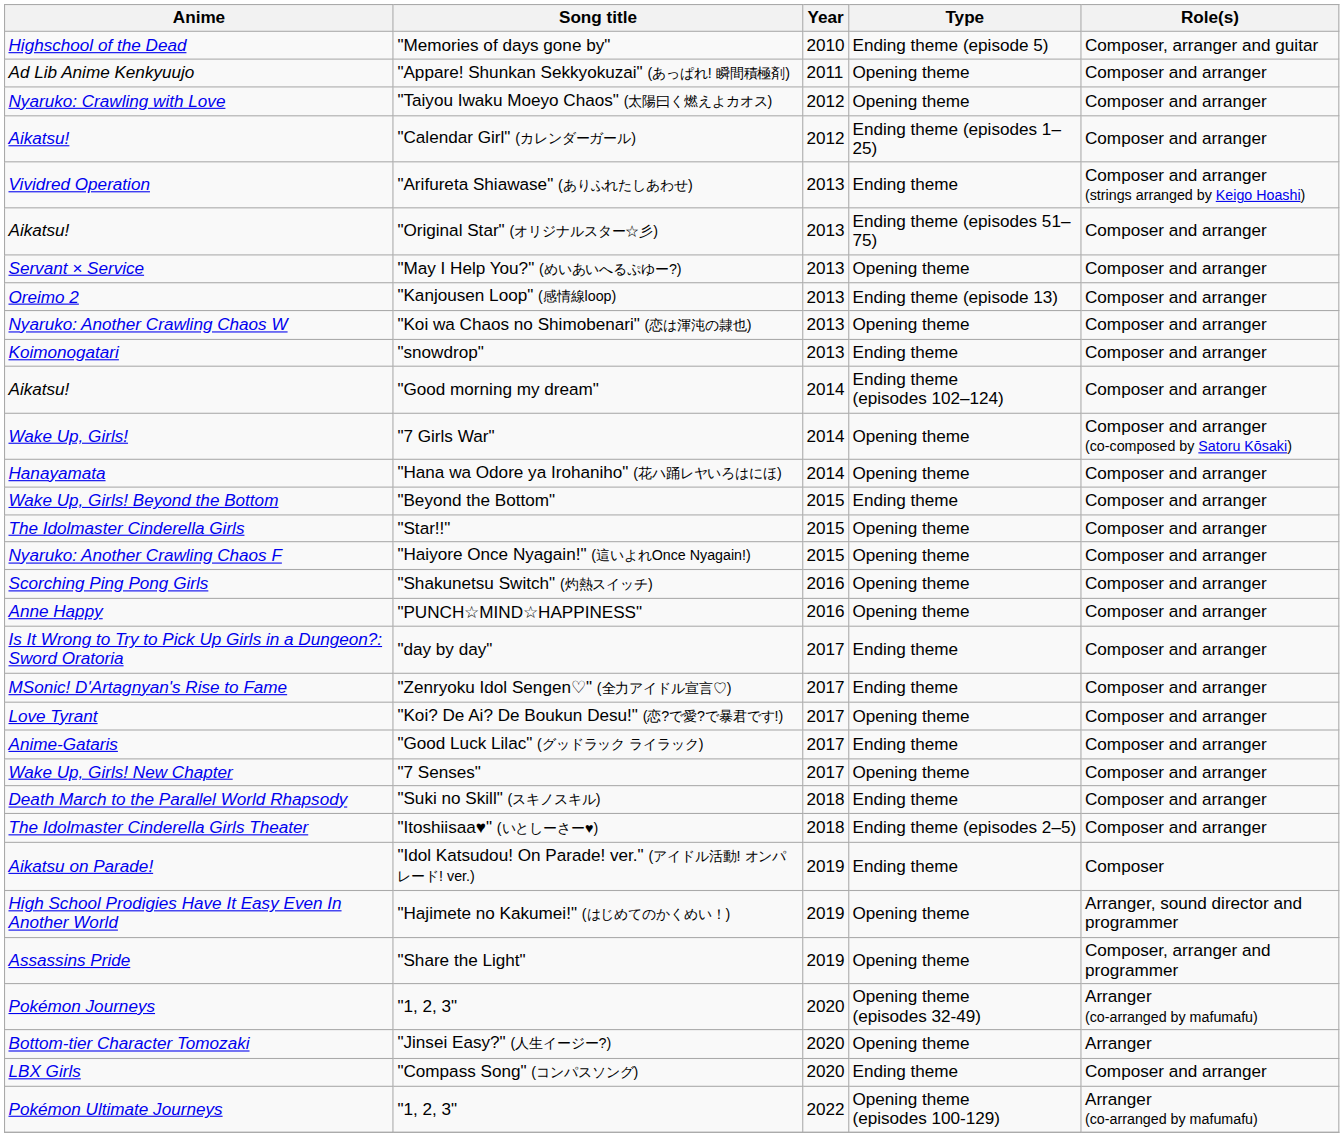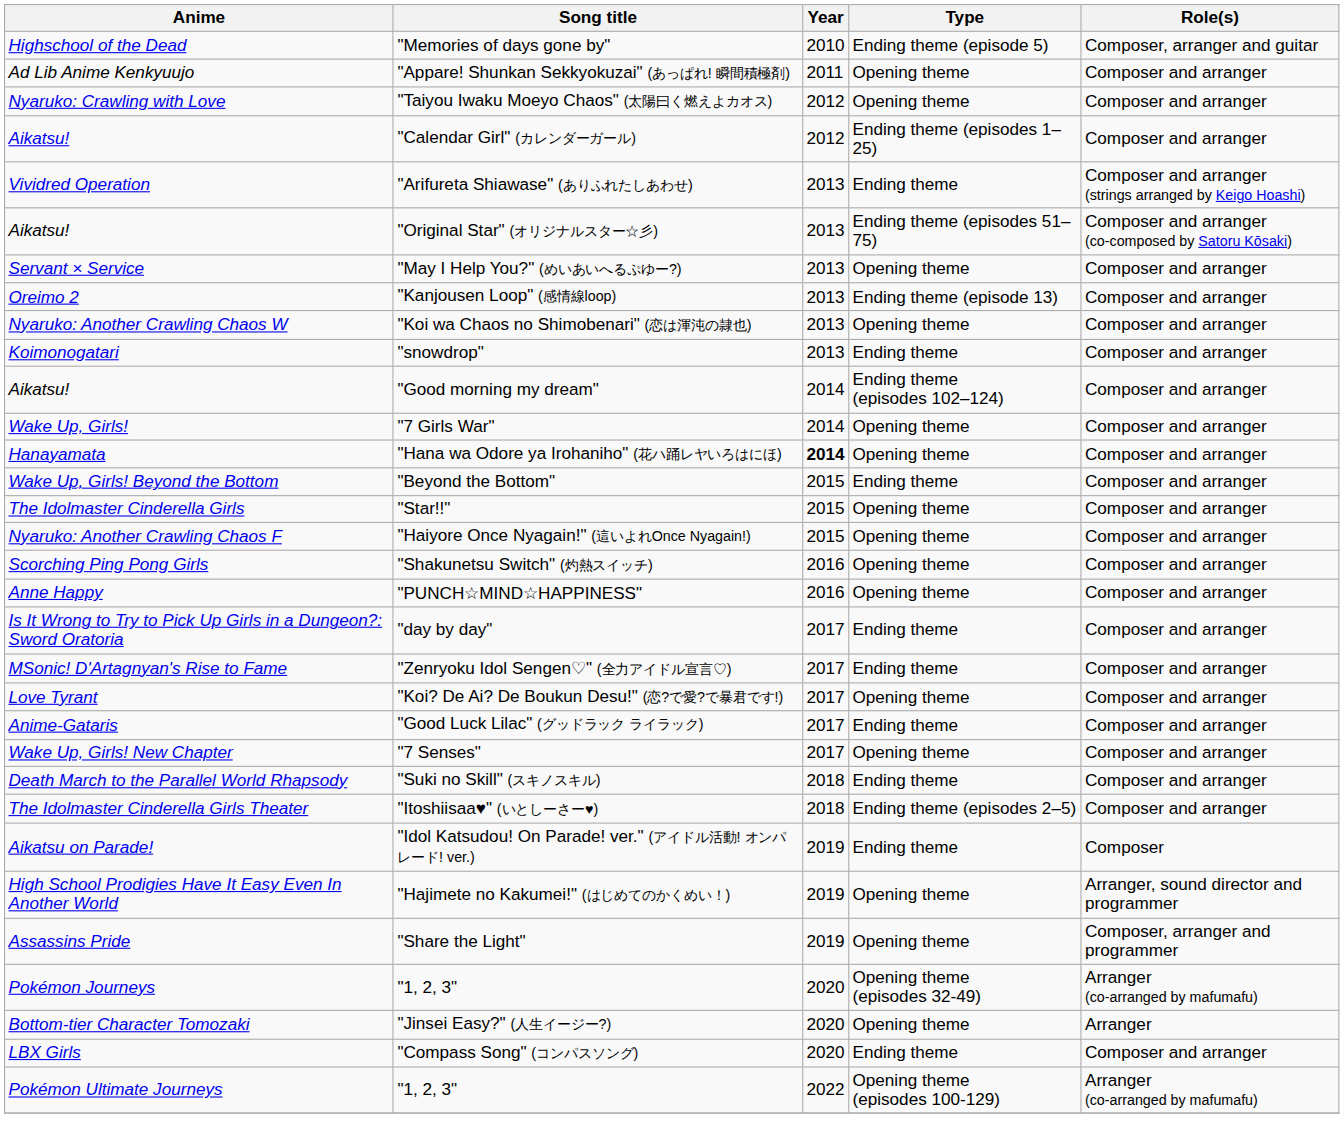"Original Star" (オリジナルスター☆彡) | Role(s): Composer and arranger -> Composer and arranger (co-composed by Satoru Kōsaki)
"7 Girls War" | Role(s): Composer and arranger (co-composed by Satoru Kōsaki) -> Composer and arranger
"Hana wa Odore ya Irohaniho" (花ハ踊レヤいろはにほ) | Year: normal -> bold
